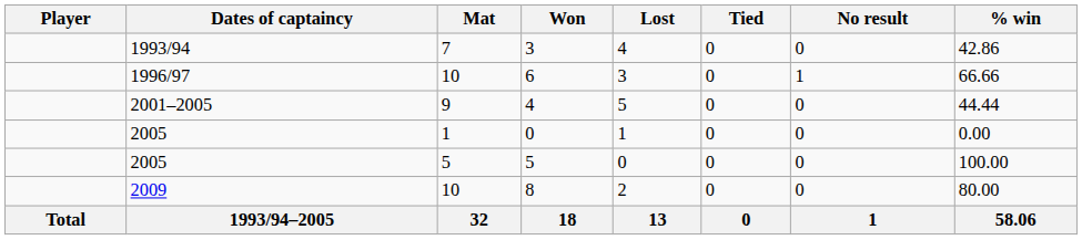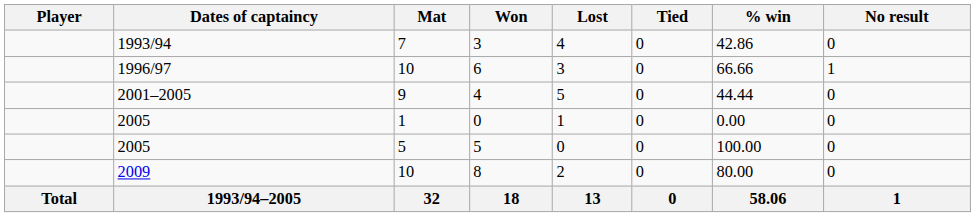columns swapped: No result <-> % win
